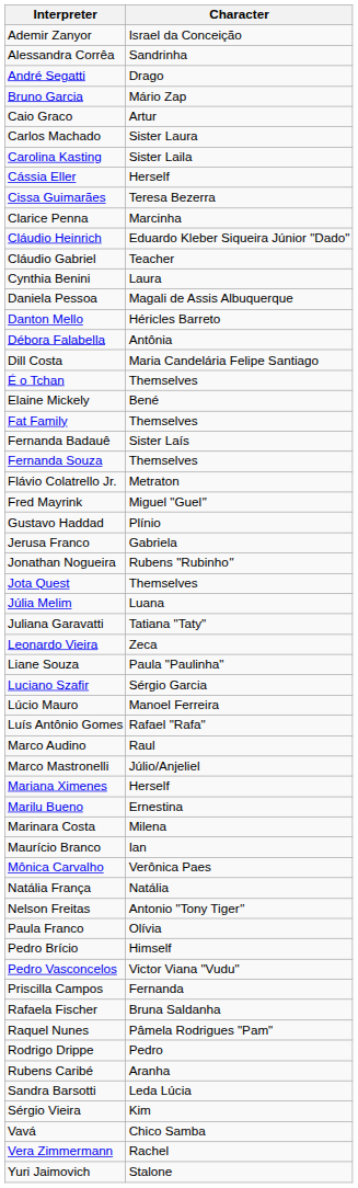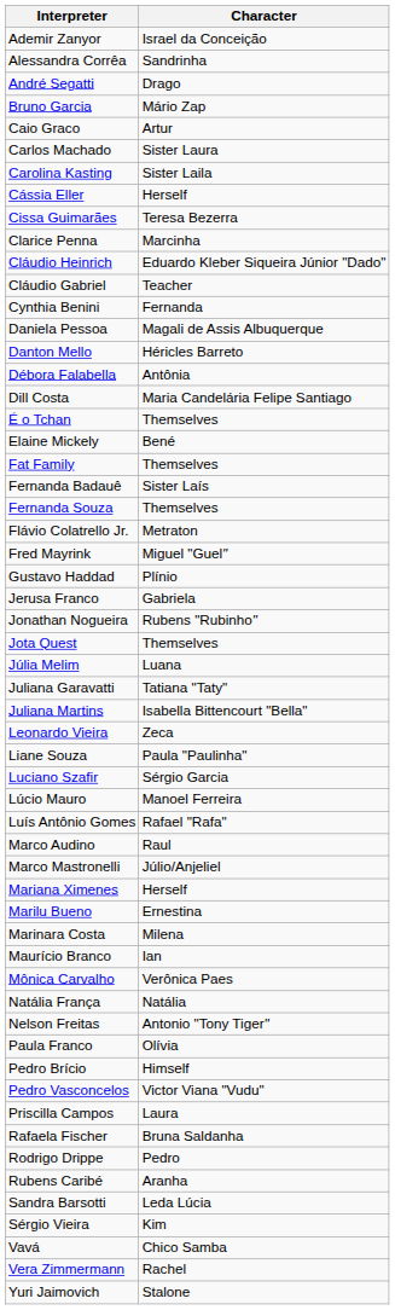Cynthia Benini | Character: Laura -> Fernanda
+ row: Juliana Martins | Isabella Bittencourt "Bella"
Priscilla Campos | Character: Fernanda -> Laura
- row: Raquel Nunes | Pâmela Rodrigues "Pam"
